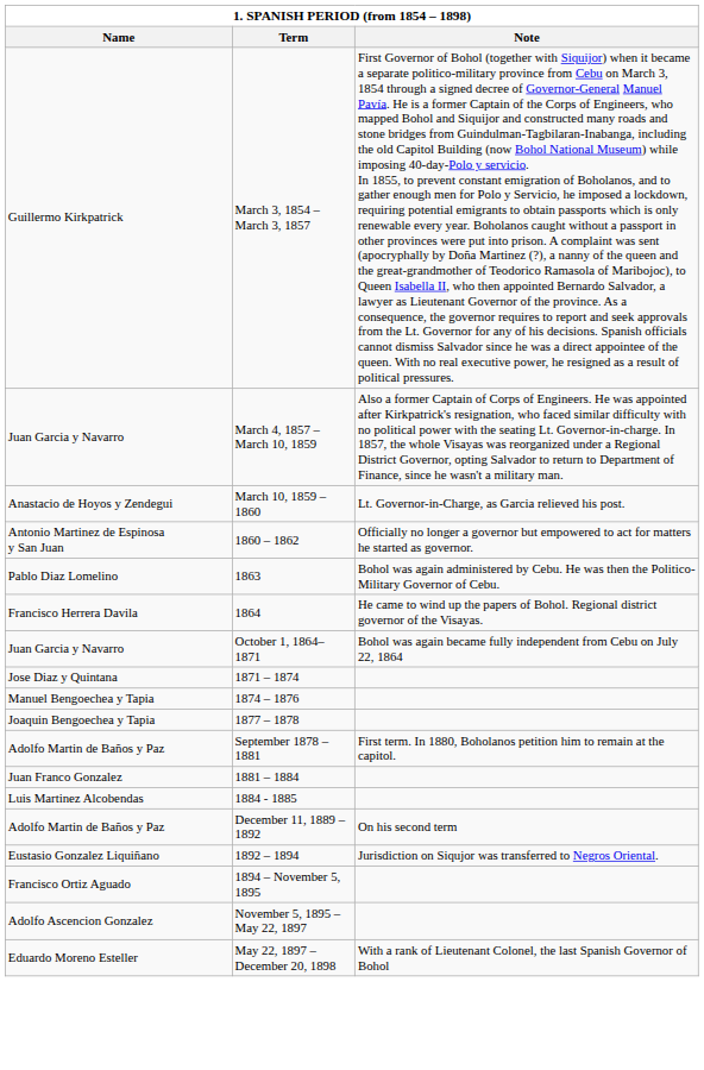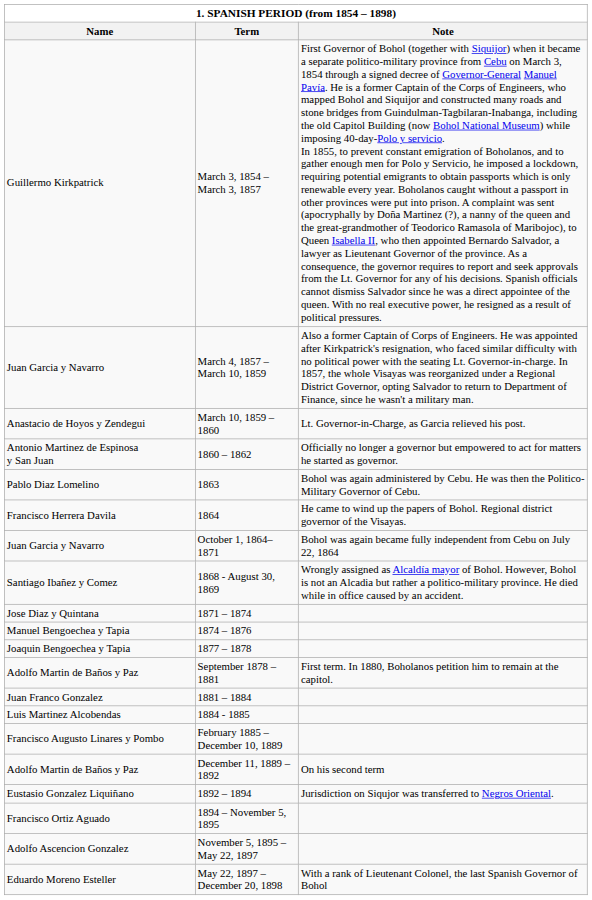+ row: Santiago Ibañez y Comez | 1868 - August 30, 1869 | Wrongly assigned as Alcaldía mayor of Bohol. However, Bohol is not an Alcadia but rather a politico-military province. He died while in office caused by an accident.
+ row: Francisco Augusto Linares y Pombo | February 1885 – December 10, 1889
